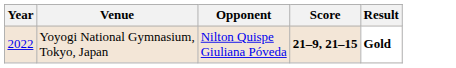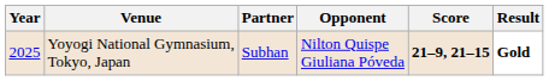+ column: Partner | Subhan
Yoyogi National Gymnasium, Tokyo, Japan | Year: 2022 -> 2025
